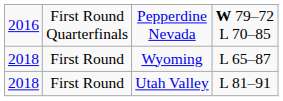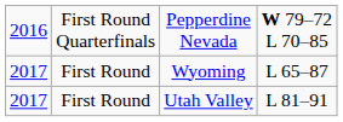Wyoming | column 1: 2018 -> 2017
Utah Valley | column 1: 2018 -> 2017
